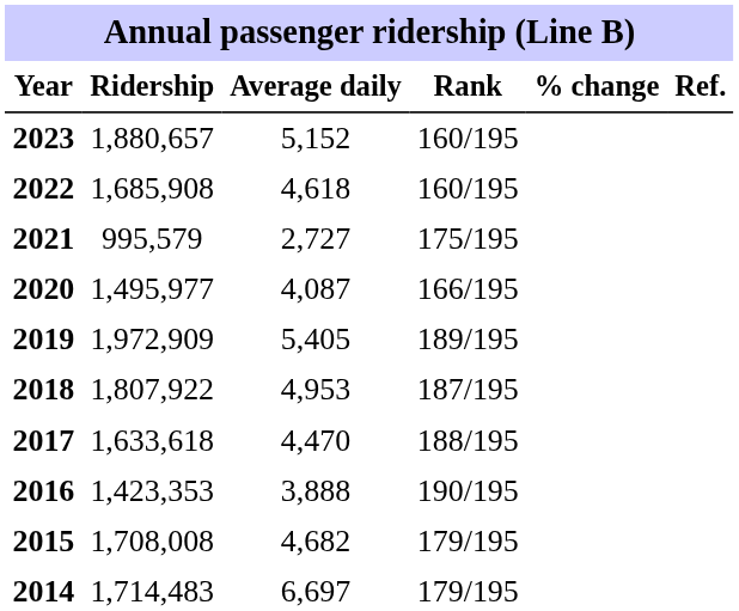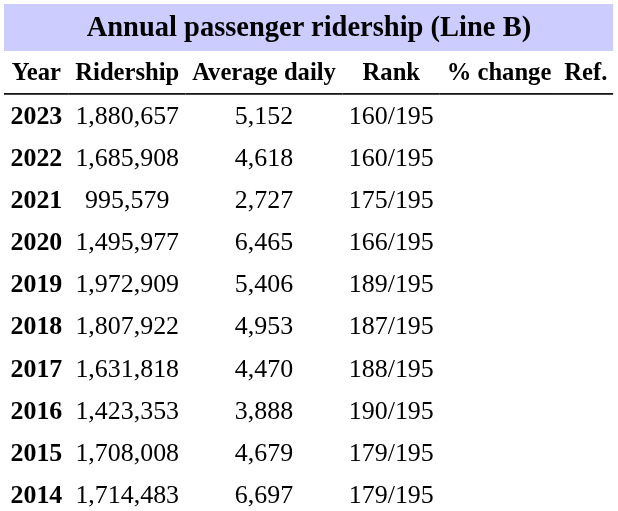2020 | Average daily: 4,087 -> 6,465
2019 | Average daily: 5,405 -> 5,406
2017 | Ridership: 1,633,618 -> 1,631,818
2015 | Average daily: 4,682 -> 4,679
